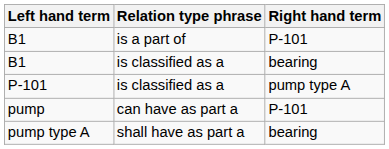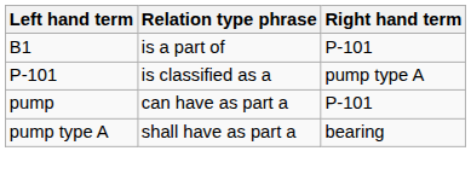- row: B1 | is classified as a | bearing
